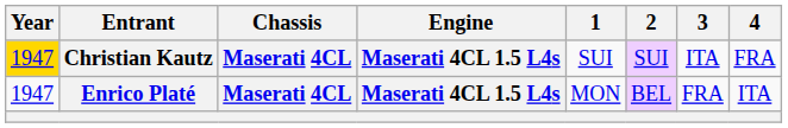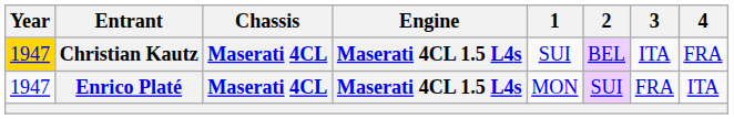Christian Kautz | 2: SUI -> BEL
Enrico Platé | 2: BEL -> SUI
